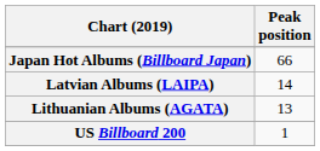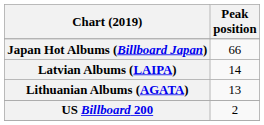US Billboard 200 | Peak position: 1 -> 2
